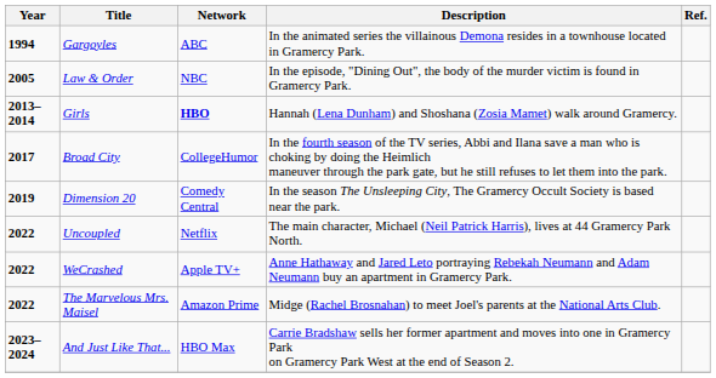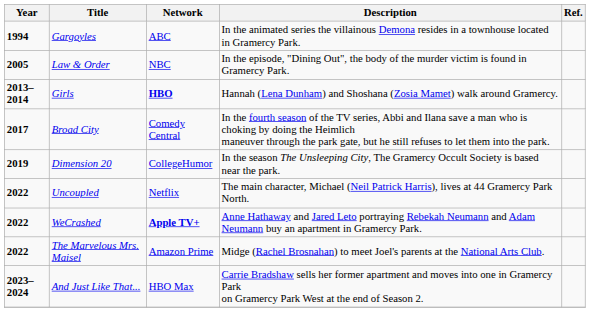Broad City | Network: CollegeHumor -> Comedy Central
Dimension 20 | Network: Comedy Central -> CollegeHumor
WeCrashed | Network: normal -> bold
